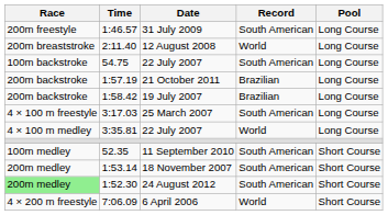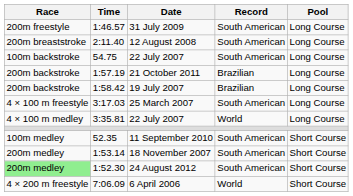12 August 2008 | Record: World -> South American
